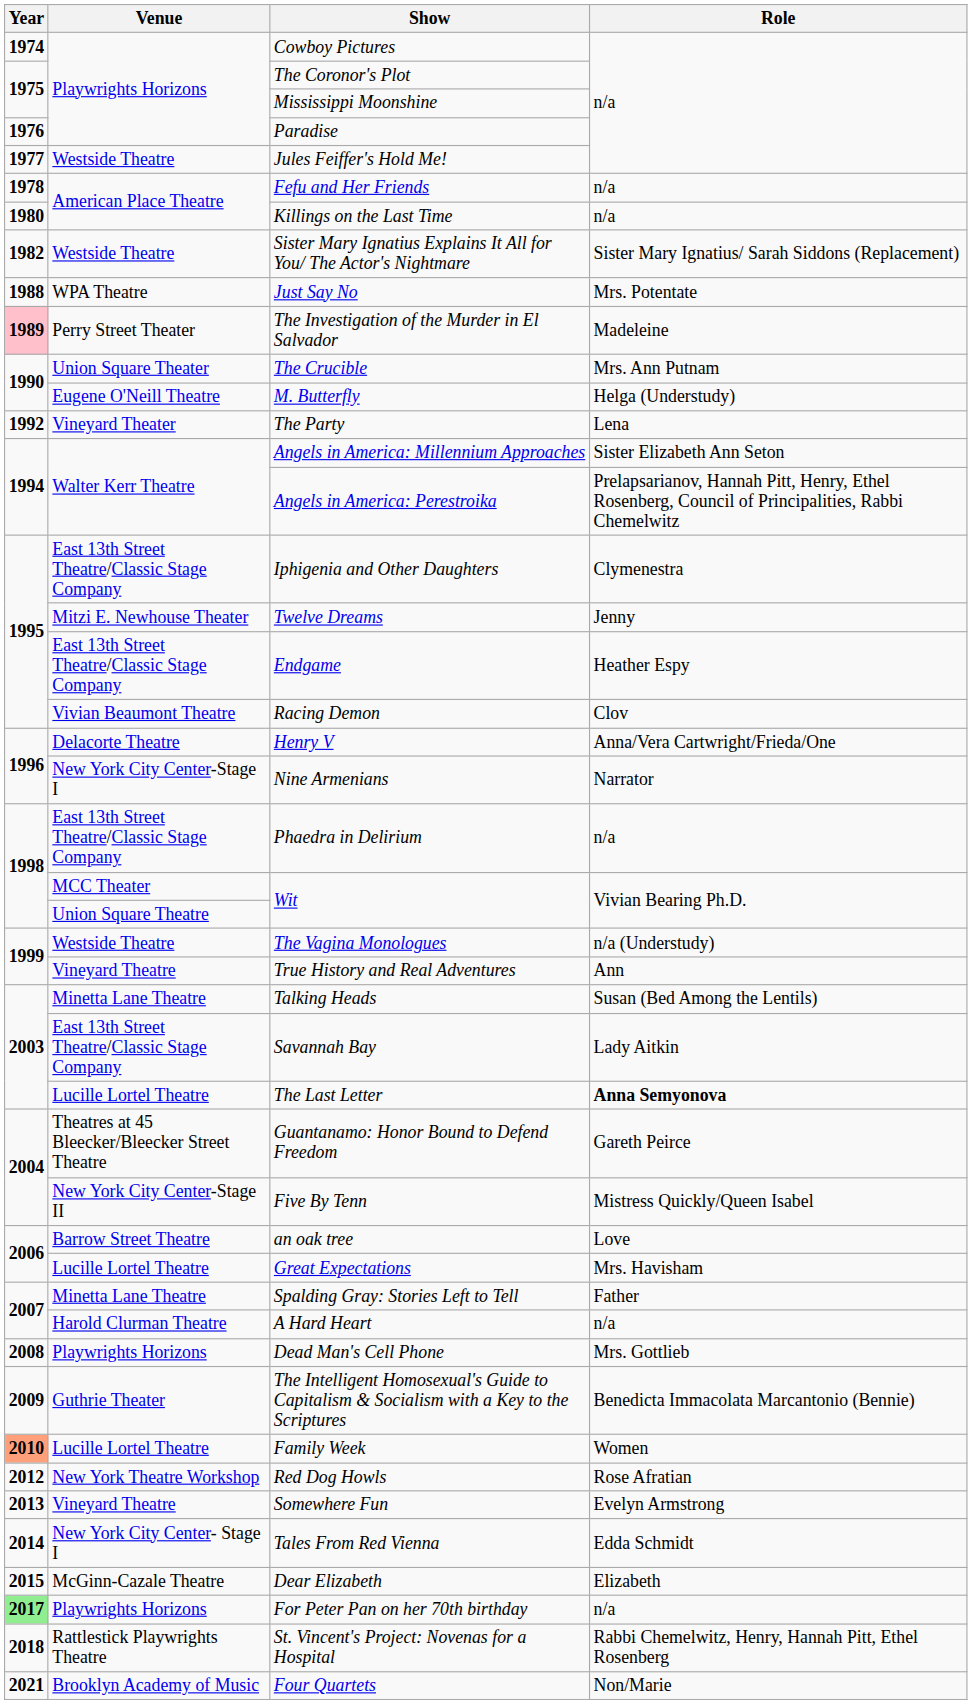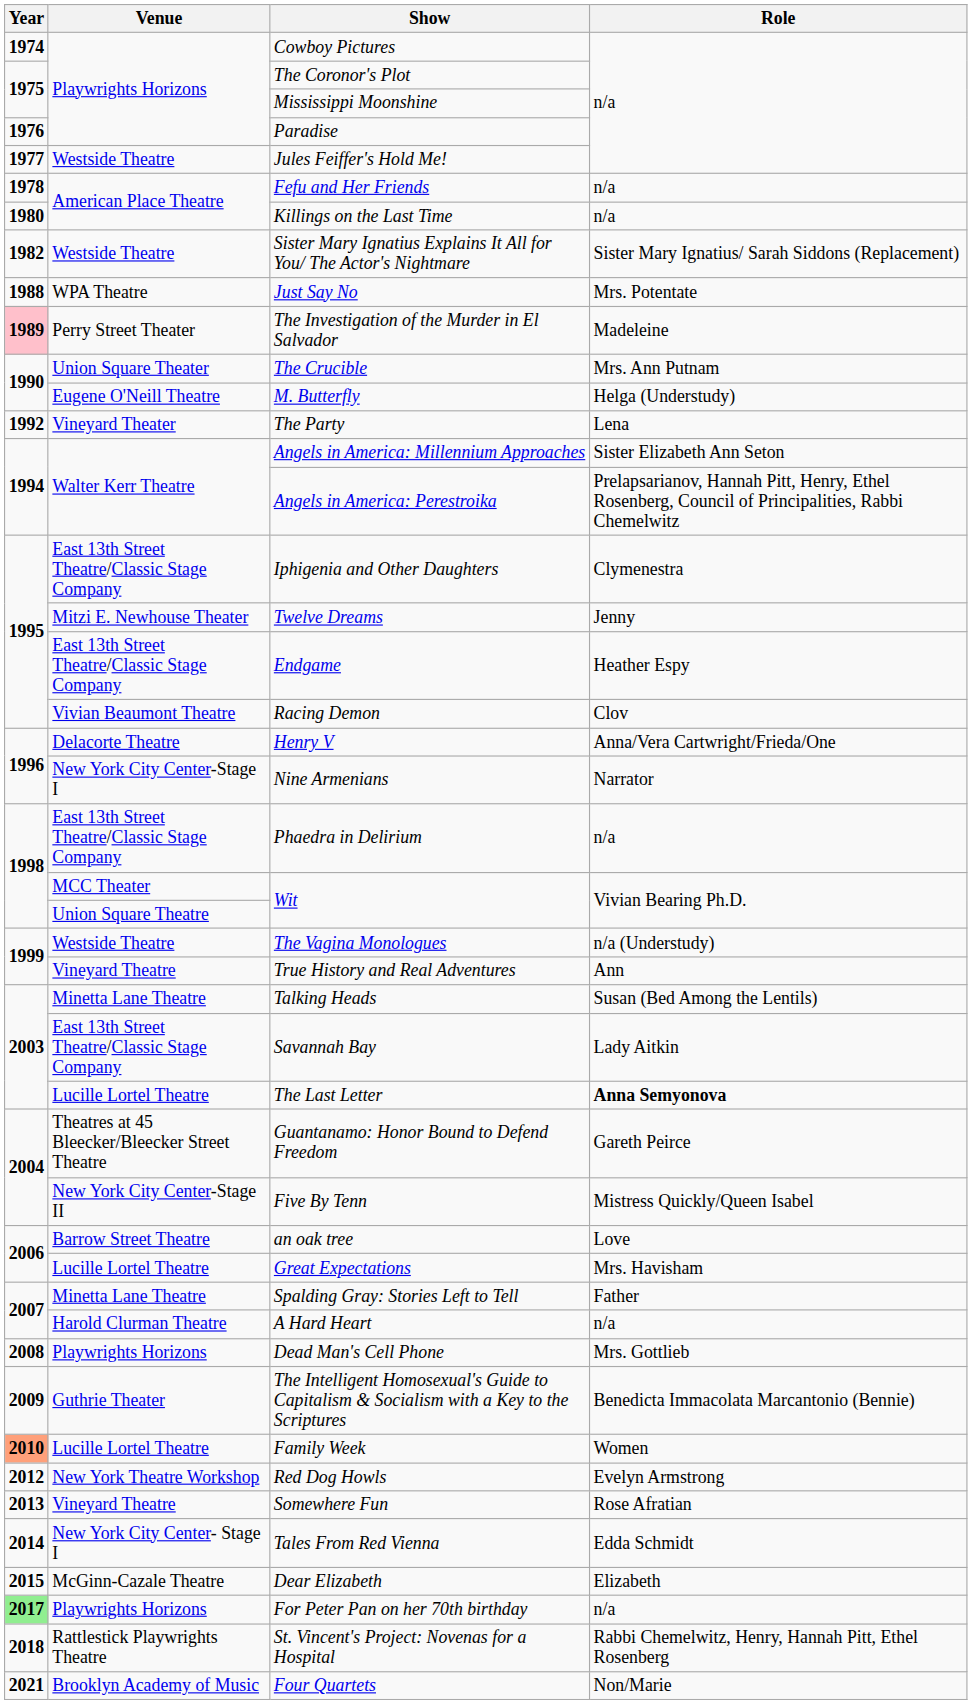Red Dog Howls | Role: Rose Afratian -> Evelyn Armstrong
Somewhere Fun | Role: Evelyn Armstrong -> Rose Afratian
